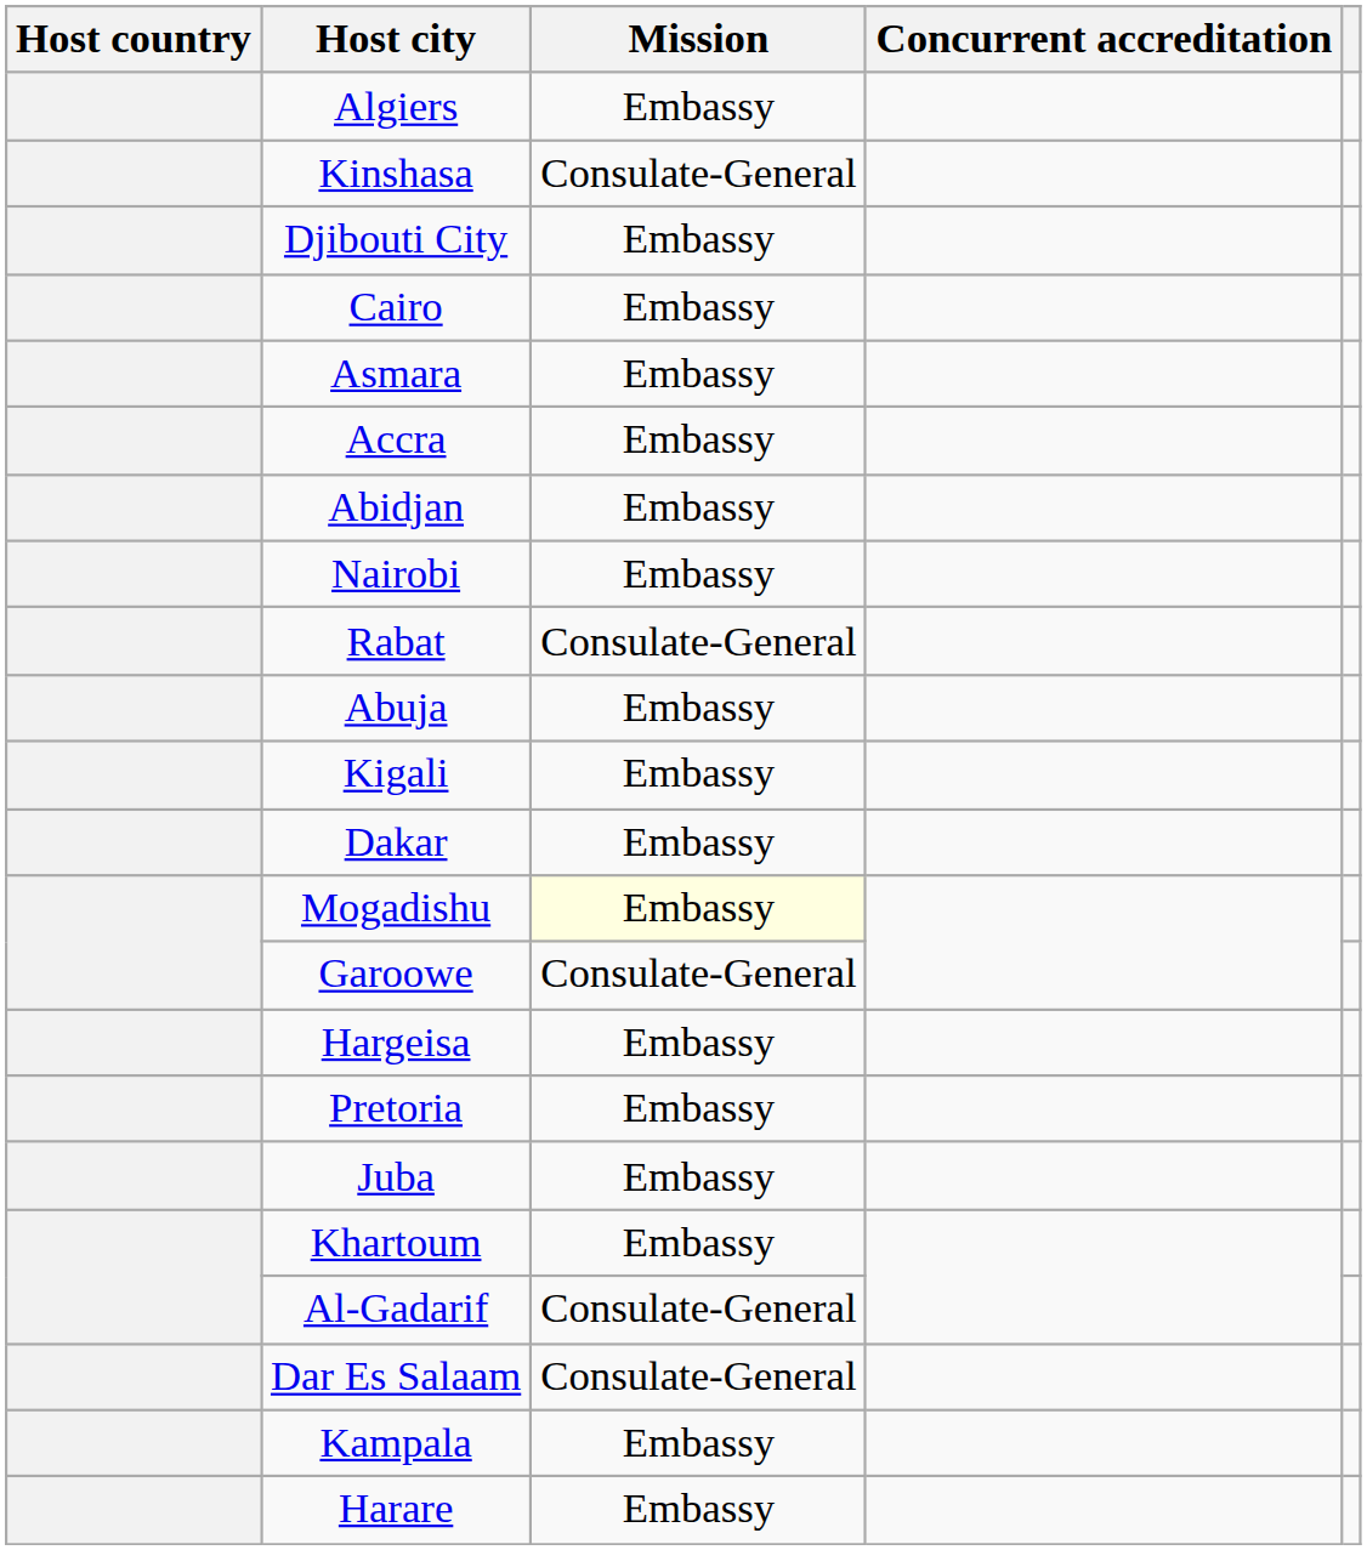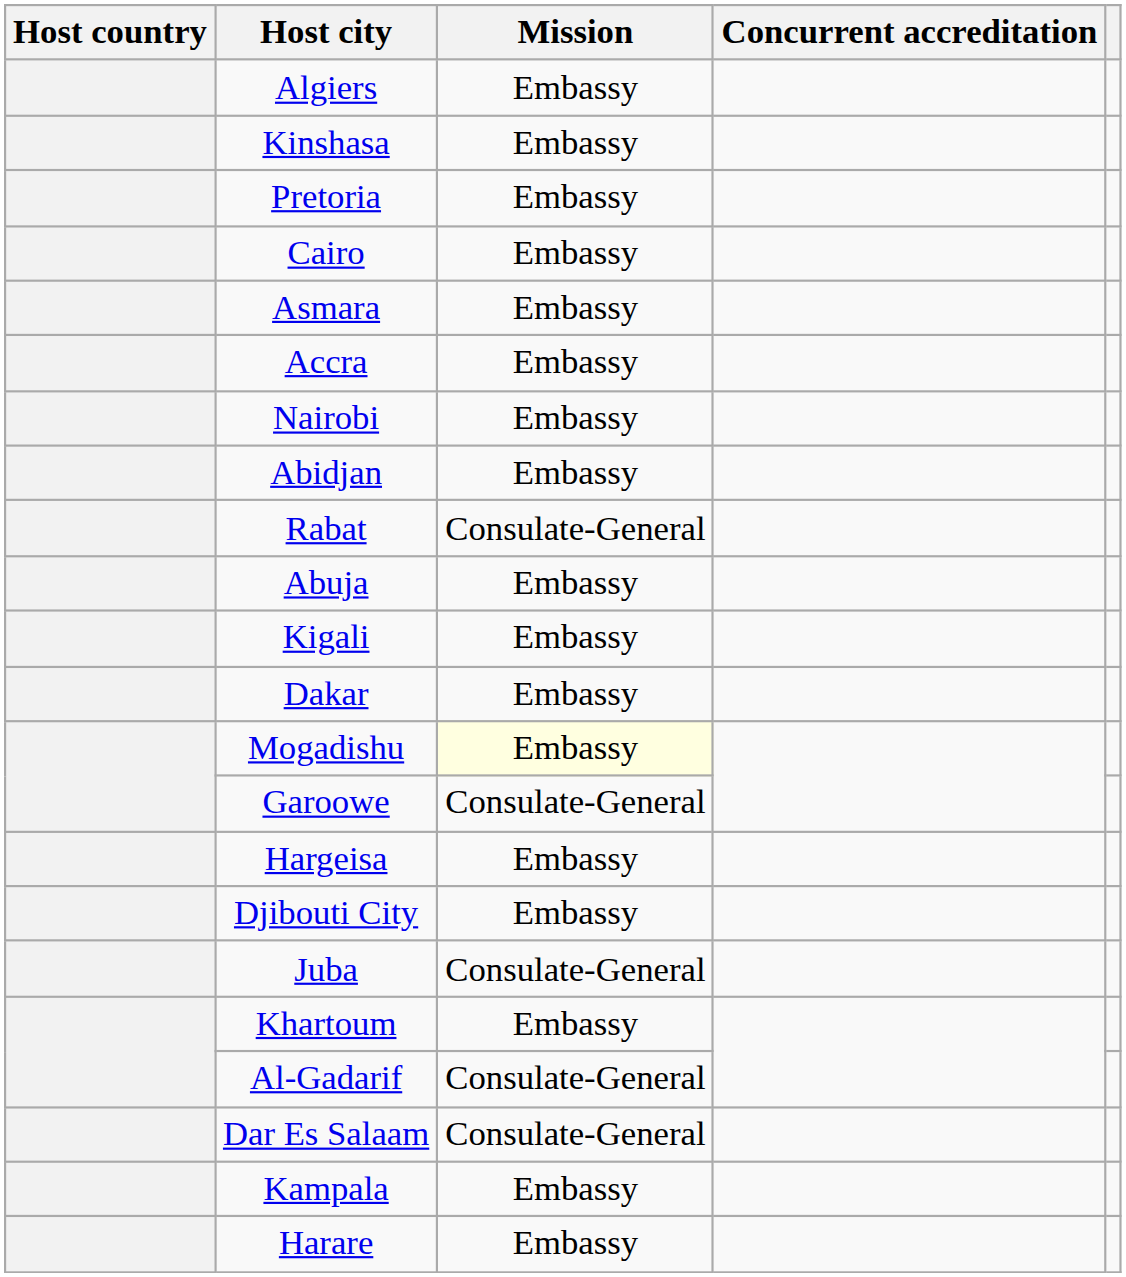Kinshasa | Mission: Consulate-General -> Embassy
rows swapped: Djibouti City <-> Pretoria
rows swapped: Abidjan <-> Nairobi
Juba | Mission: Embassy -> Consulate-General
